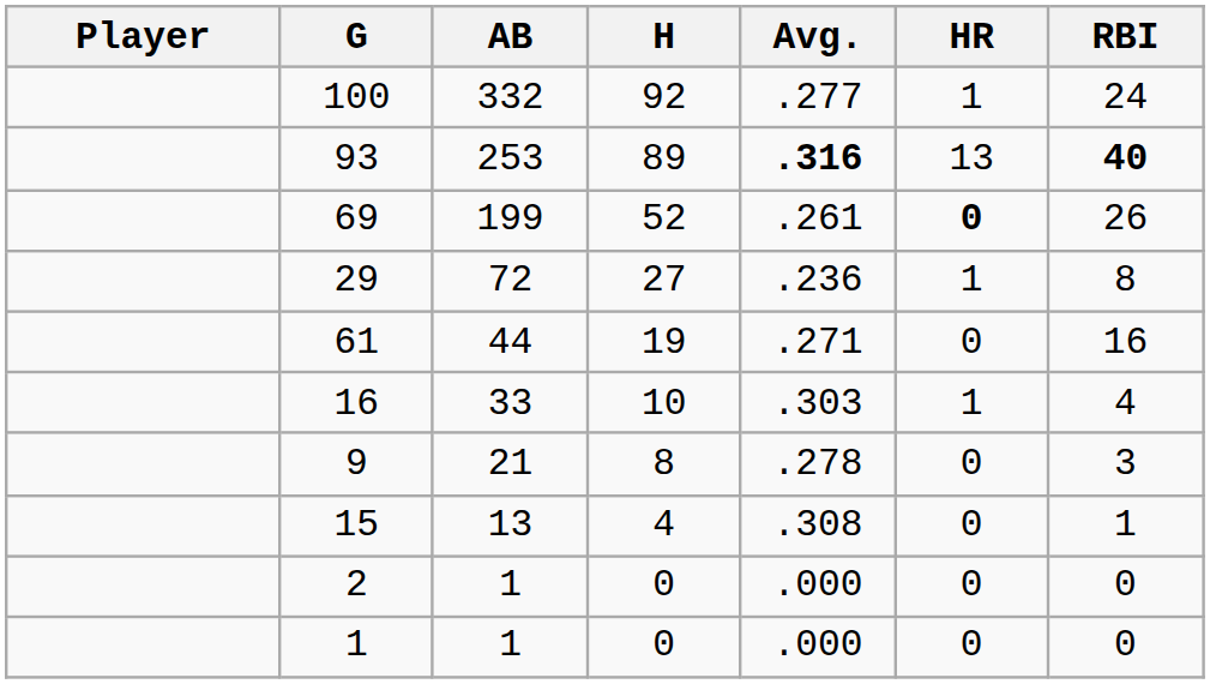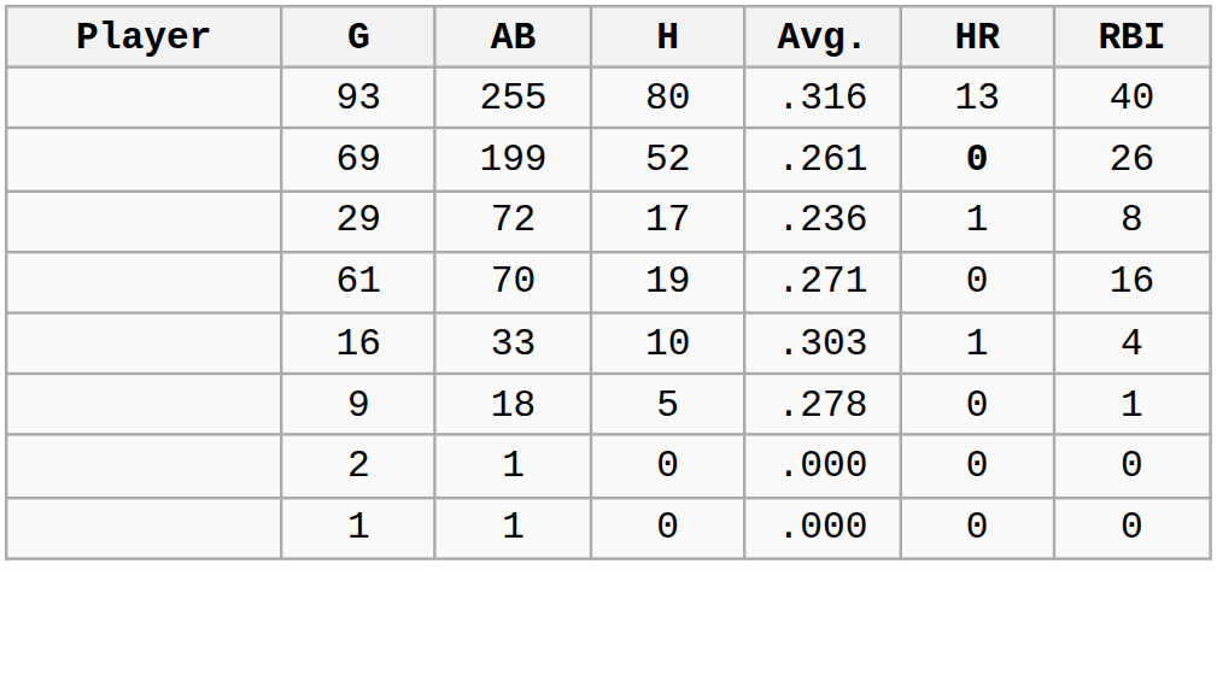- row: 100 | 332 | 92 | .277 | 1 | 24
93 | AB: 253 -> 255
93 | H: 89 -> 80
93 | Avg.: bold -> normal
93 | RBI: bold -> normal
29 | H: 27 -> 17
61 | AB: 44 -> 70
9 | AB: 21 -> 18
9 | H: 8 -> 5
9 | RBI: 3 -> 1
- row: 15 | 13 | 4 | .308 | 0 | 1
